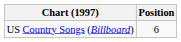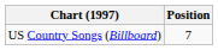US Country Songs (Billboard) | Position: 6 -> 7
